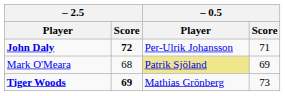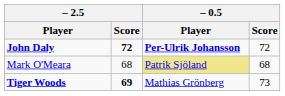John Daly | – 0.5 / Player: normal -> bold
John Daly | – 0.5 / Score: 71 -> 72
Mark O'Meara | – 0.5 / Score: 69 -> 68
